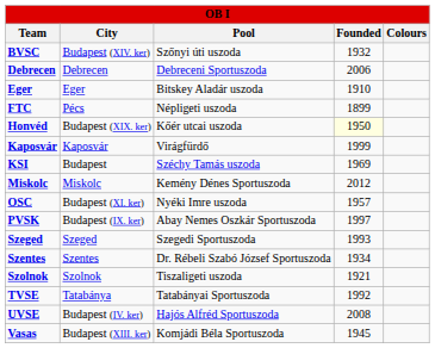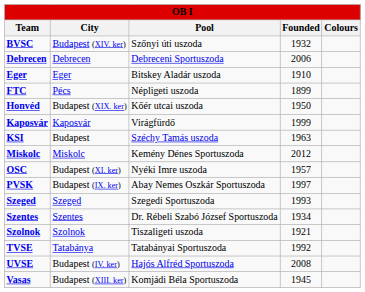Honvéd | Founded: lightyellow background -> no background
KSI | Founded: 1969 -> 1963
